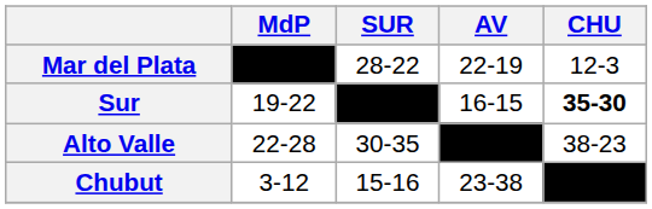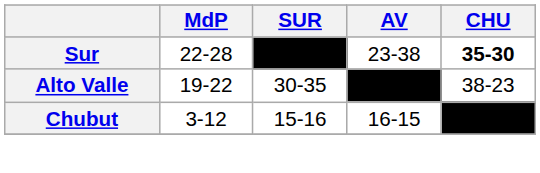- row: Mar del Plata | –––– | 28-22 | 22-19 | 12-3
Sur | MdP: 19-22 -> 22-28
Sur | AV: 16-15 -> 23-38
Alto Valle | MdP: 22-28 -> 19-22
Chubut | AV: 23-38 -> 16-15
